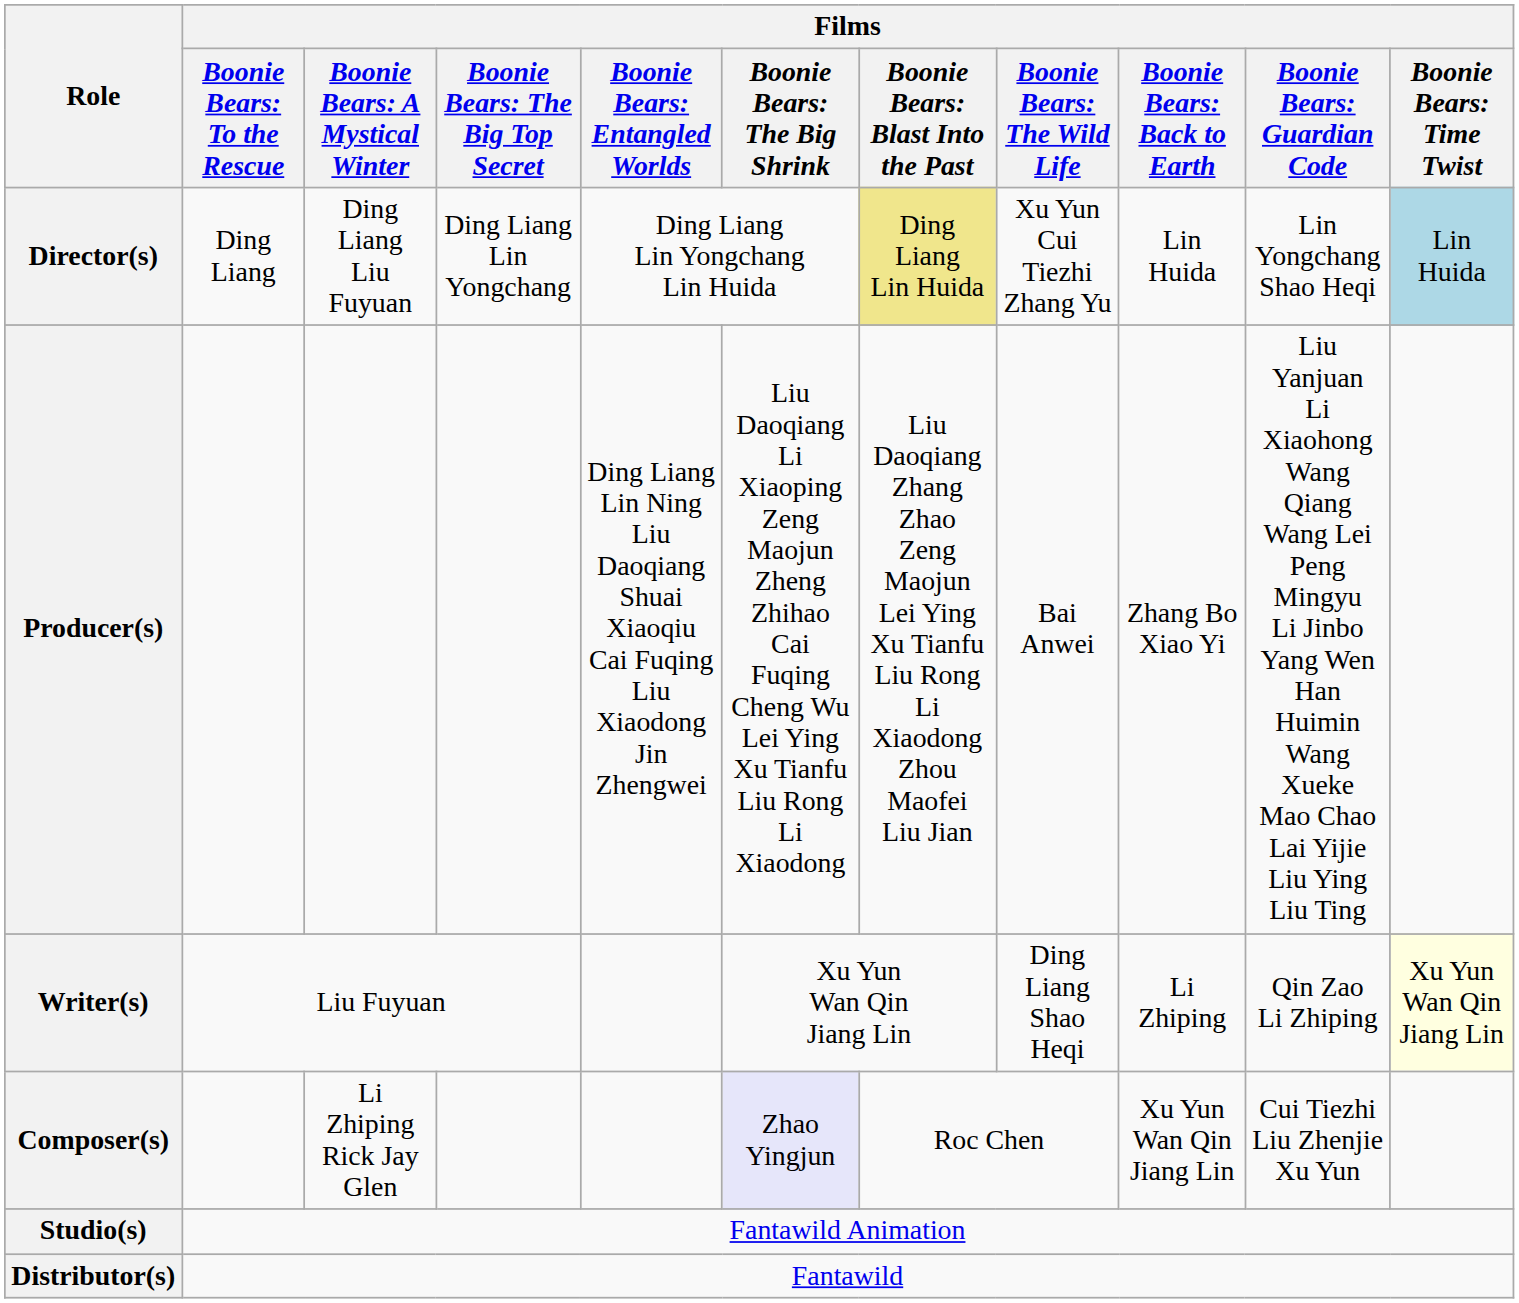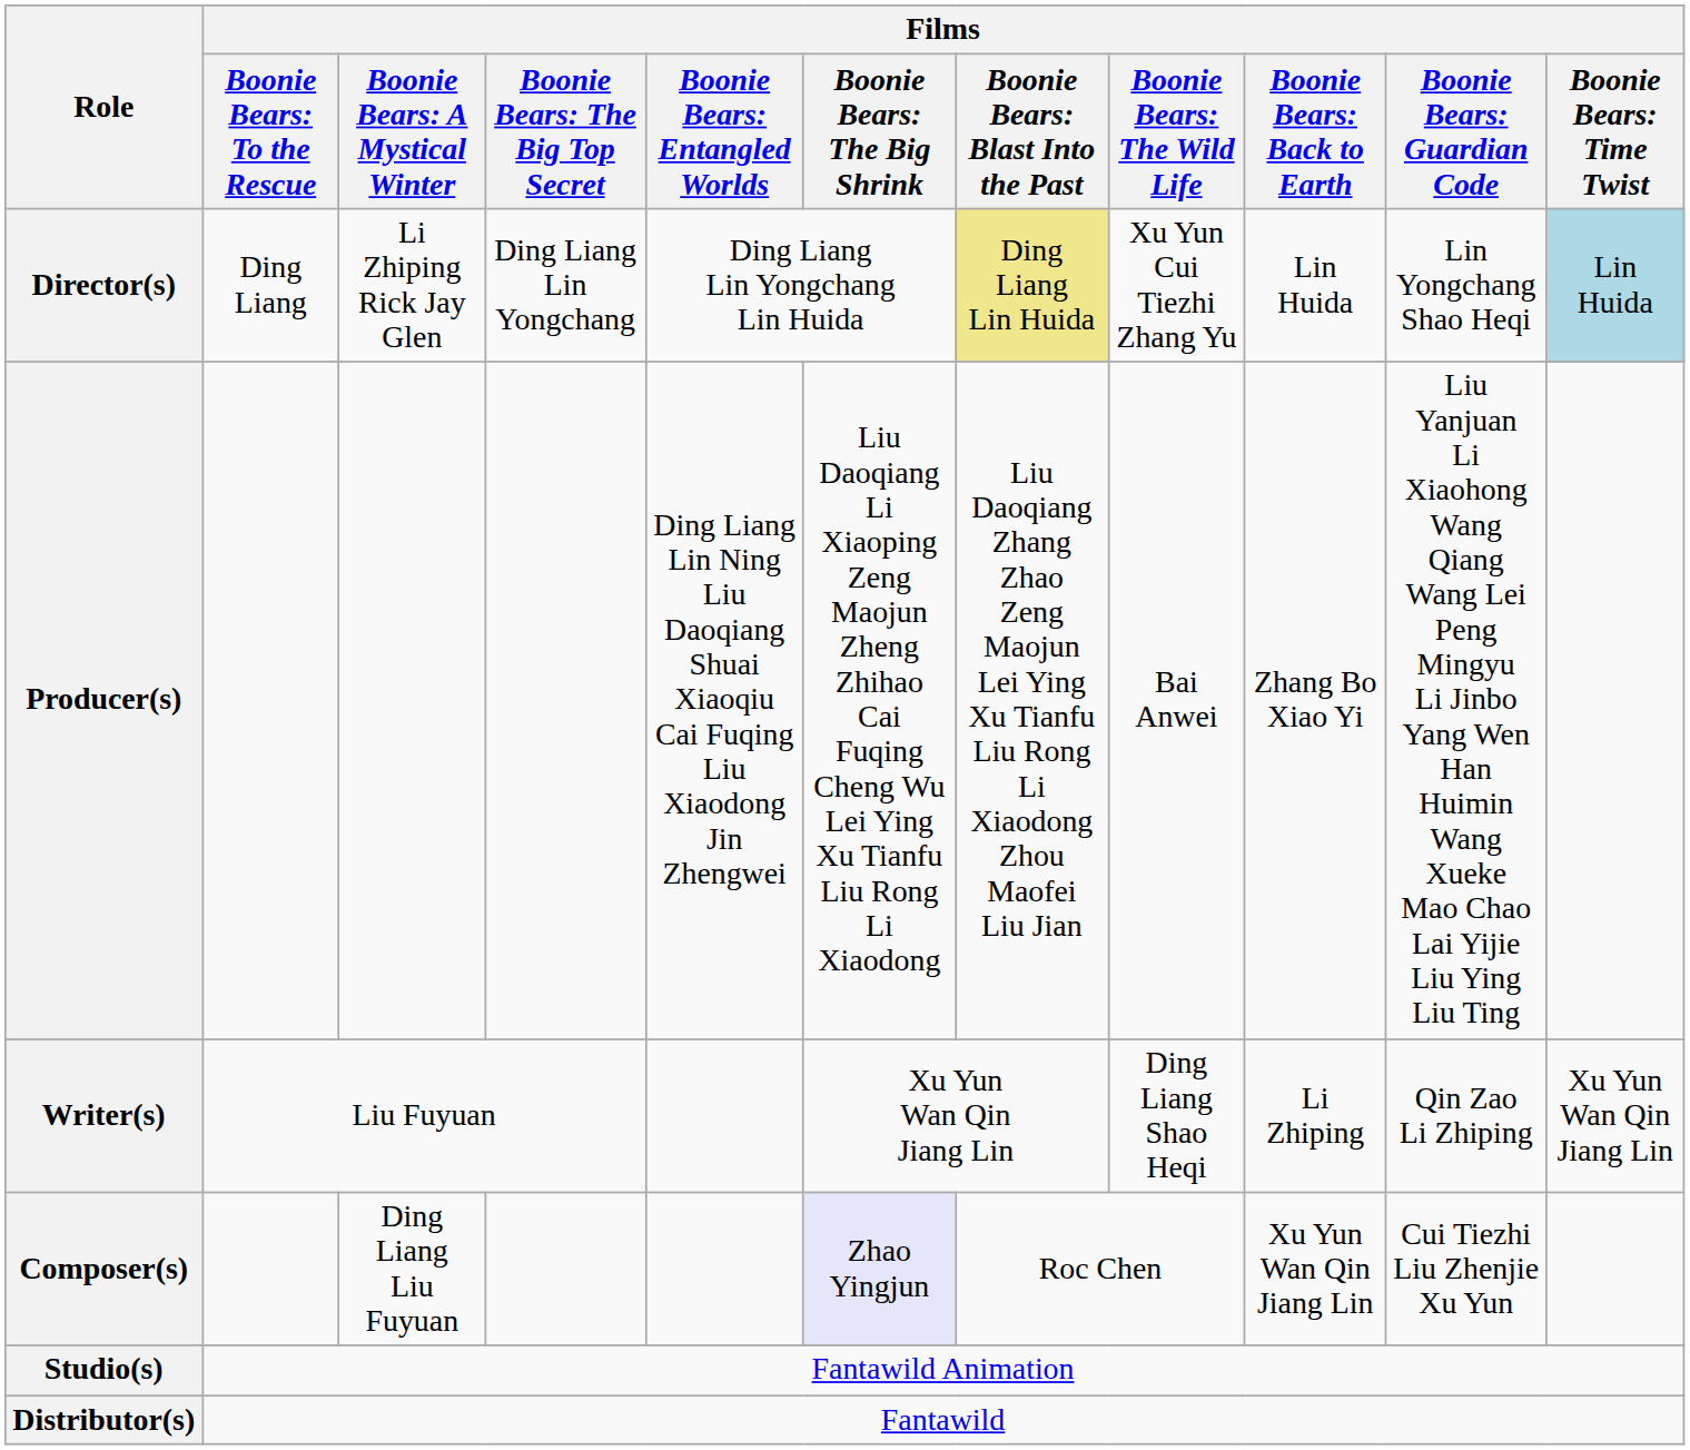Director(s) | column 3: Ding Liang Liu Fuyuan -> Li Zhiping Rick Jay Glen
Writer(s) | column 11: lightyellow background -> no background
Composer(s) | column 3: Li Zhiping Rick Jay Glen -> Ding Liang Liu Fuyuan
